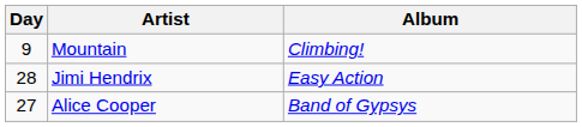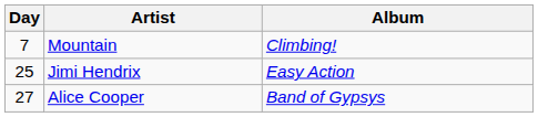Mountain | Day: 9 -> 7
Jimi Hendrix | Day: 28 -> 25
